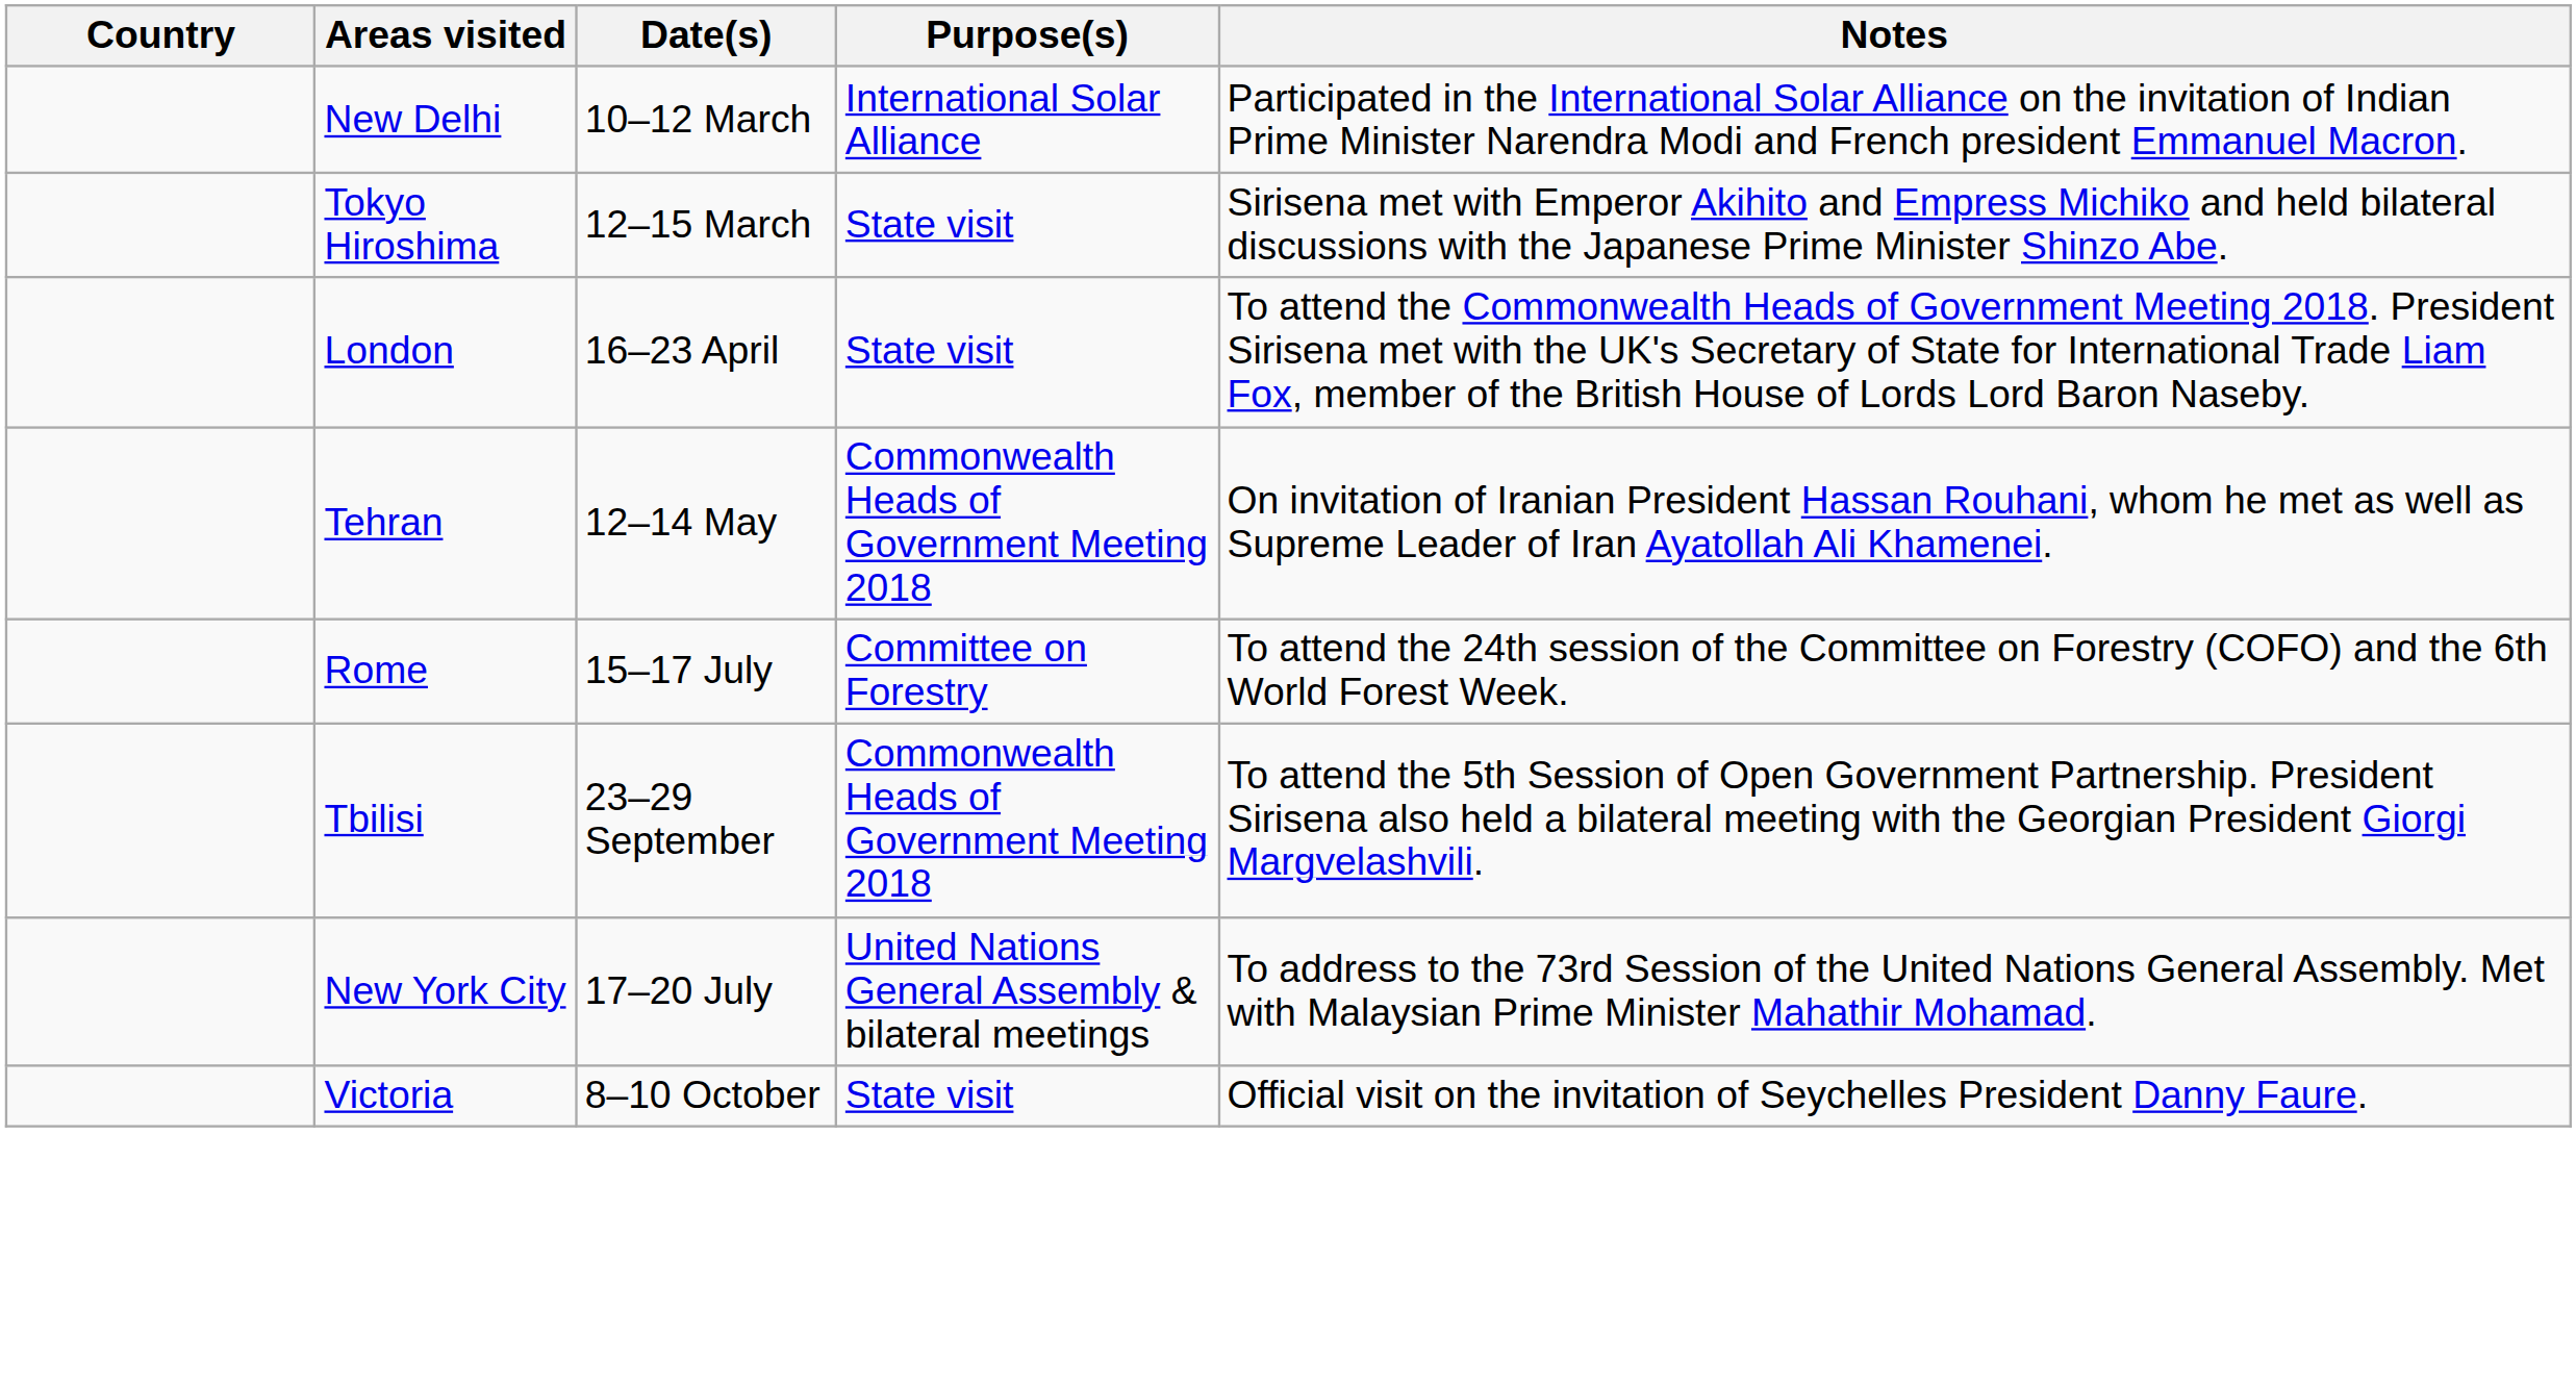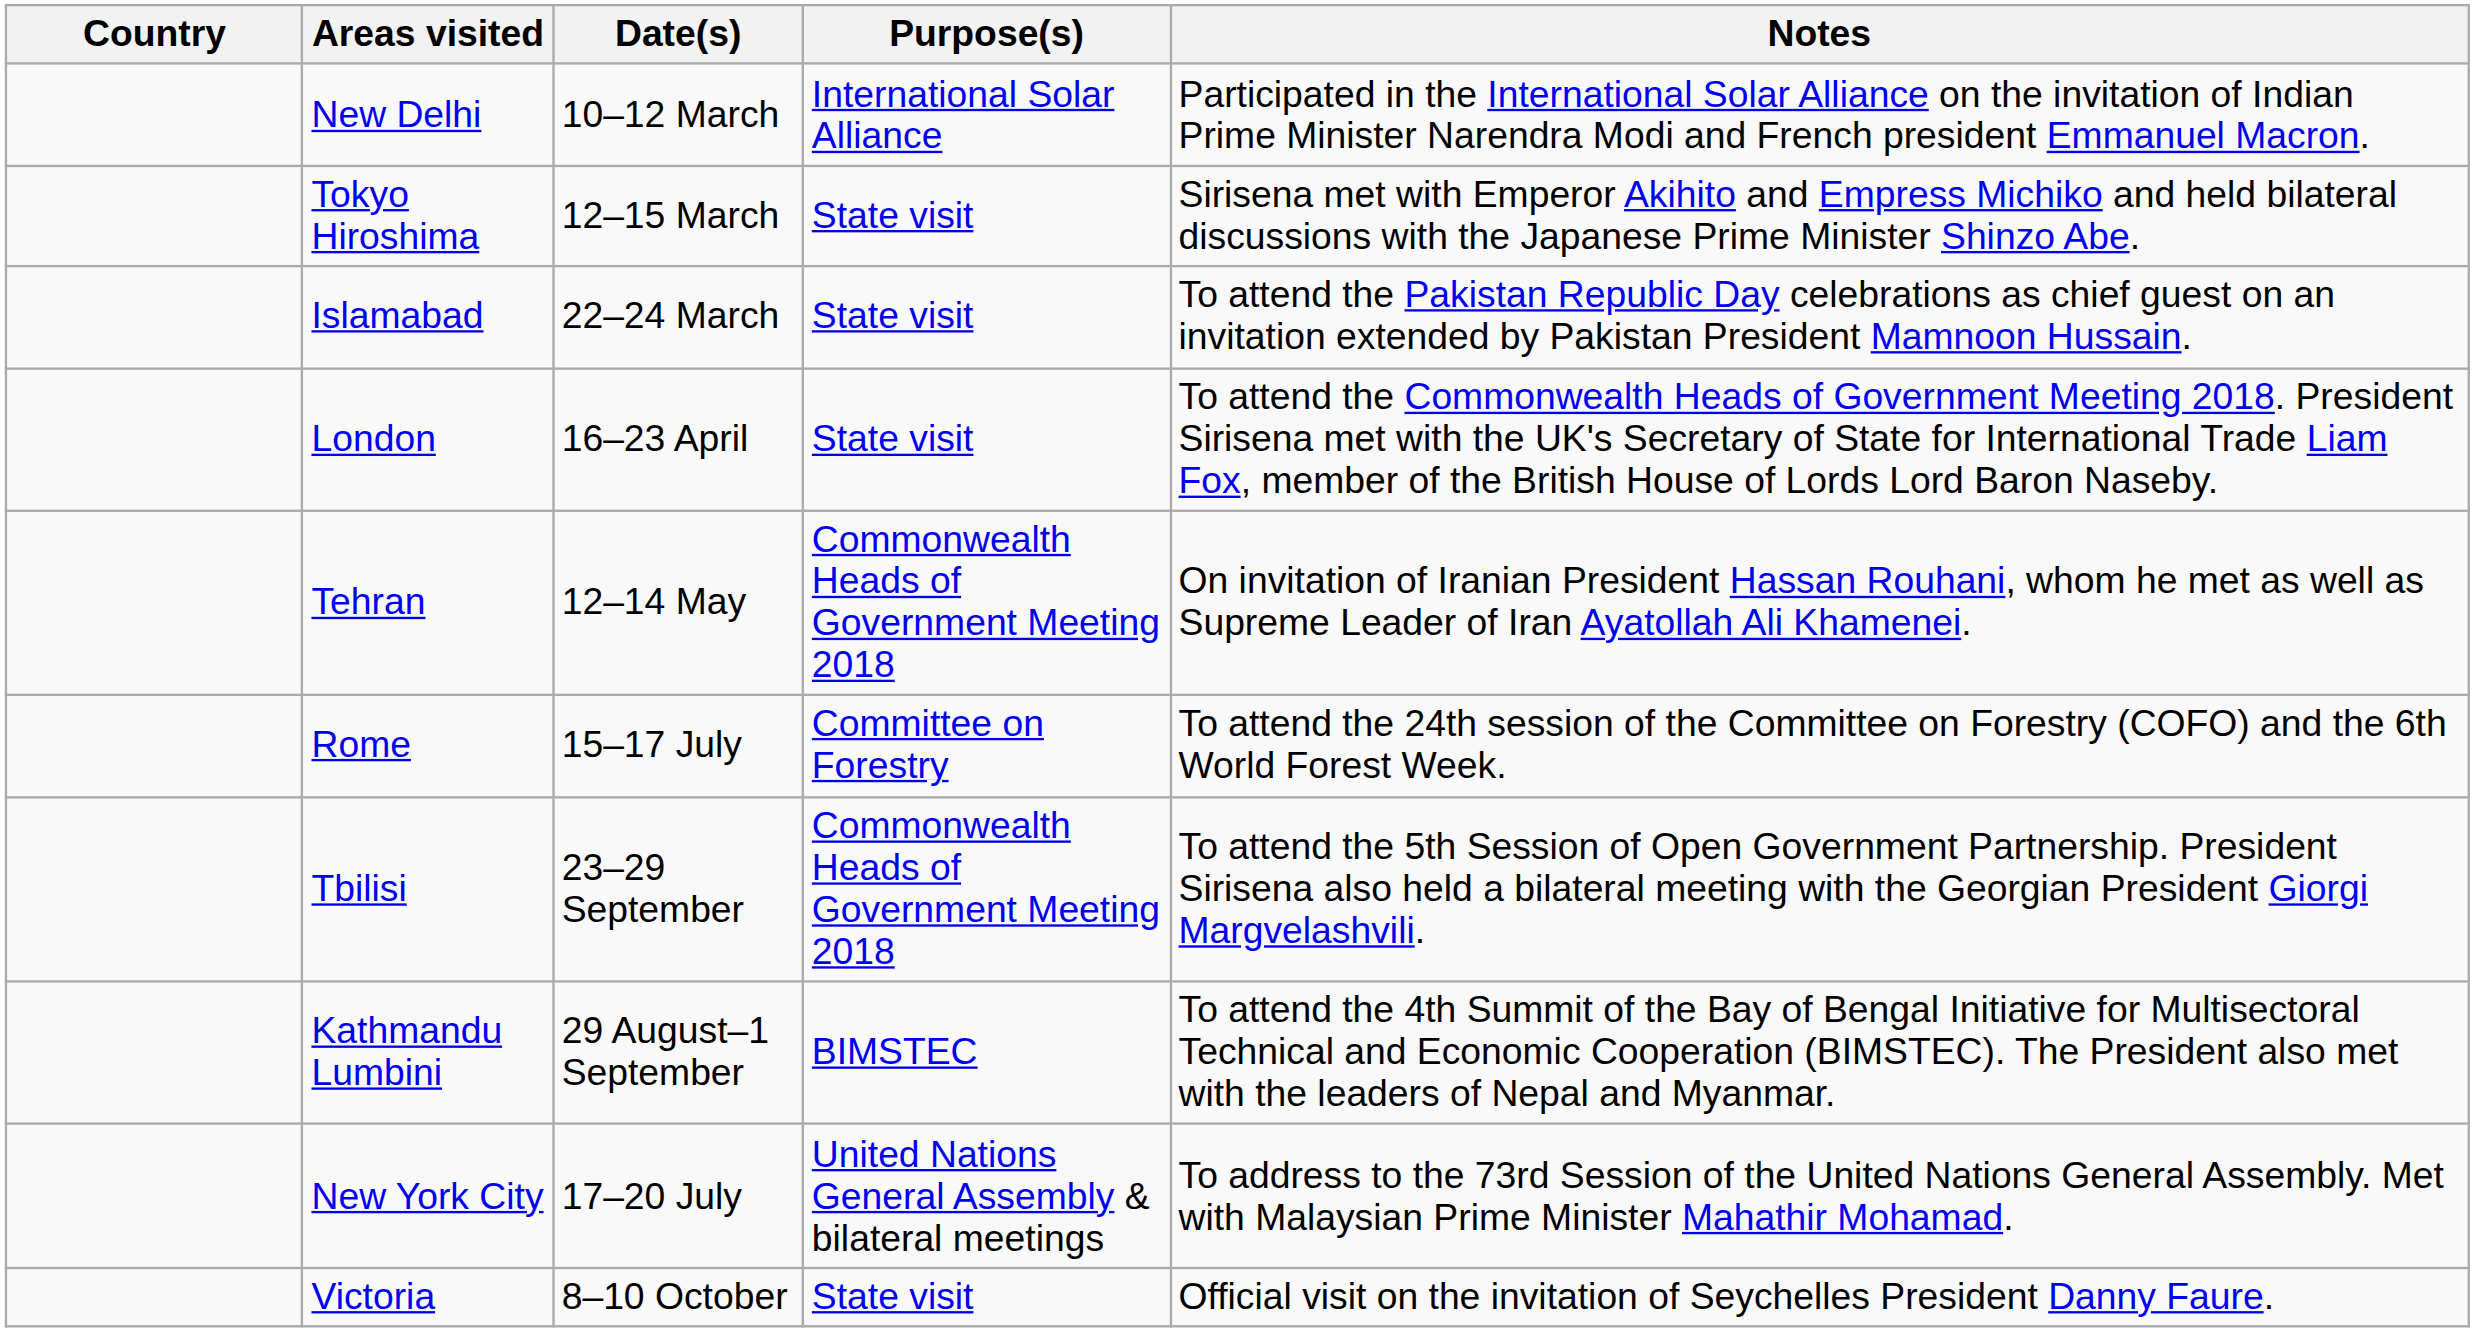+ row: Islamabad | 22–24 March | State visit | To attend the Pakistan Republic Day celebrations as chief guest on an invitation extended by Pakistan President Mamnoon Hussain.
+ row: Kathmandu Lumbini | 29 August–1 September | BIMSTEC | To attend the 4th Summit of the Bay of Bengal Initiative for Multisectoral Technical and Economic Cooperation (BIMSTEC). The President also met with the leaders of Nepal and Myanmar.
